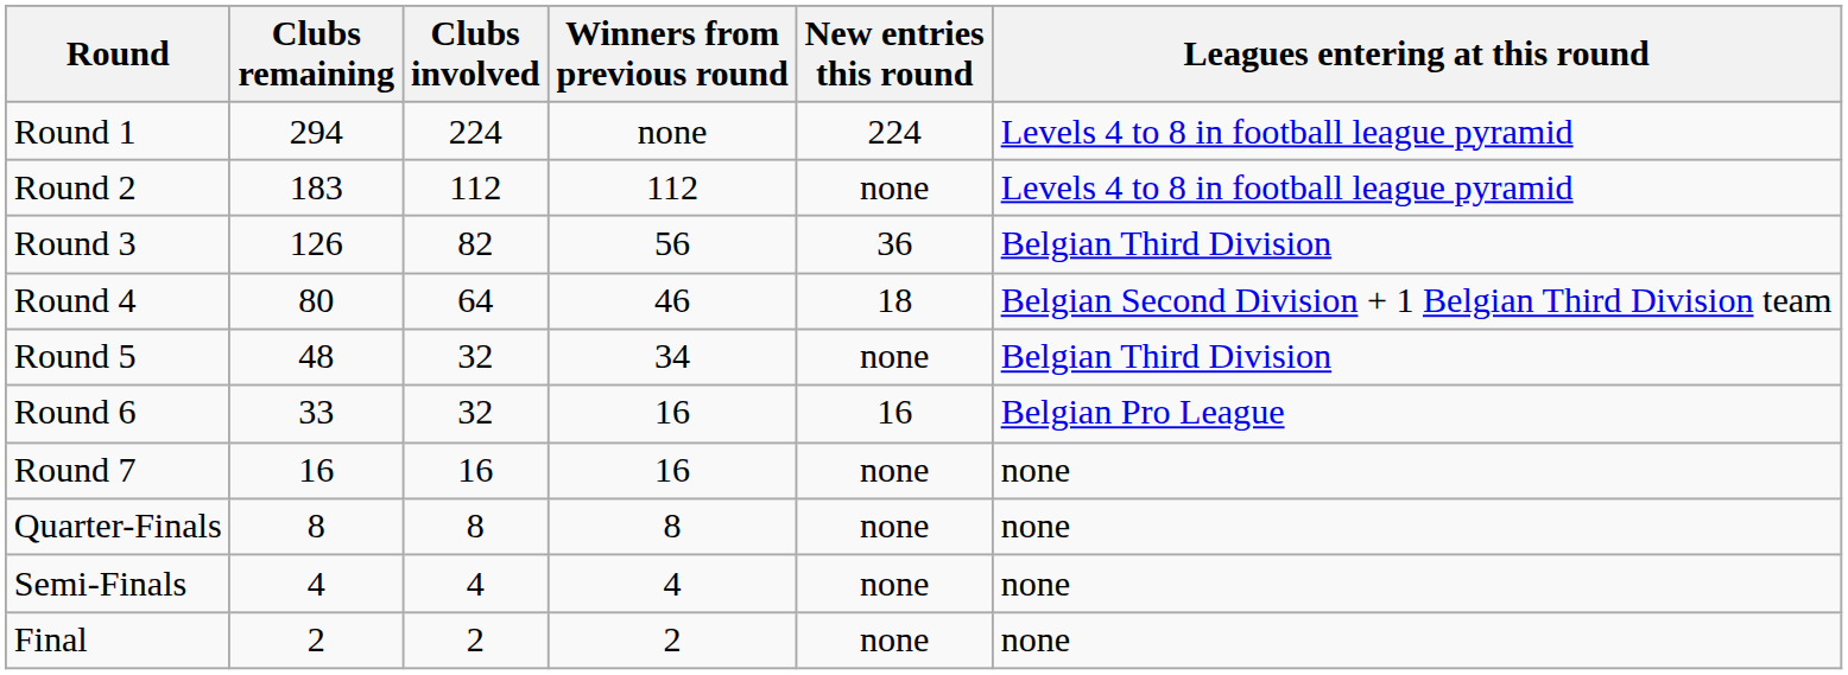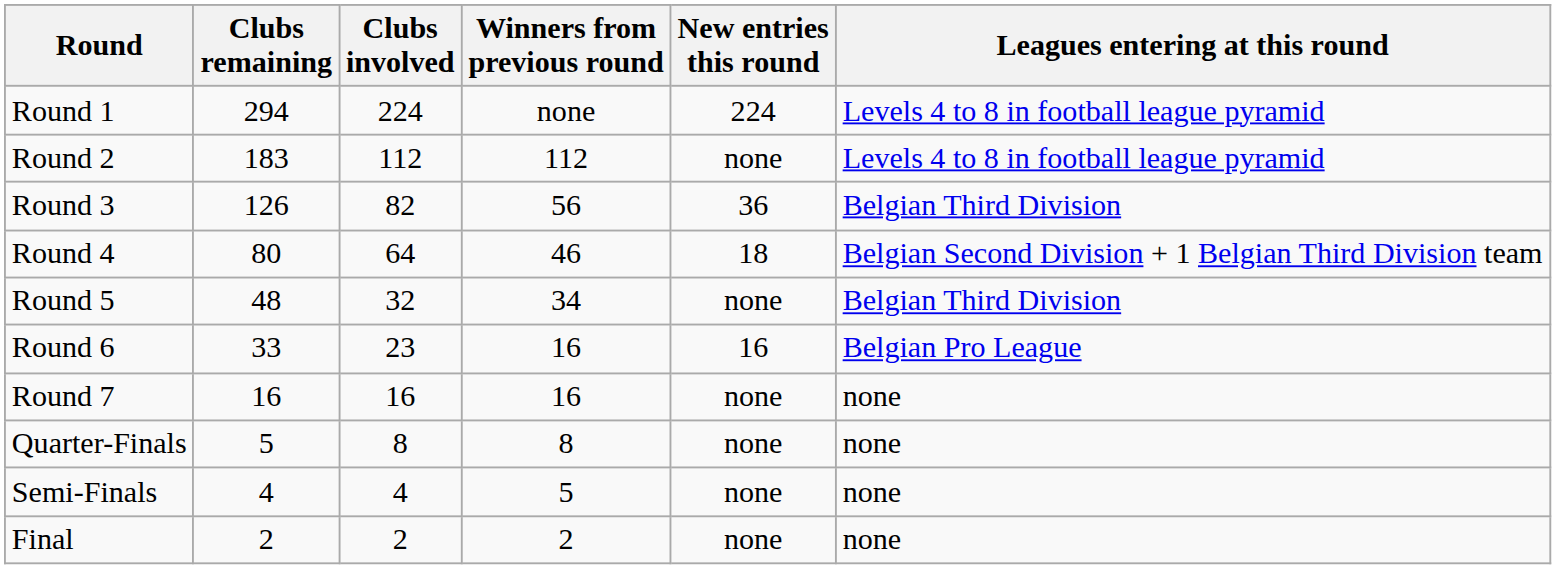Round 6 | Clubs involved: 32 -> 23
Quarter-Finals | Clubs remaining: 8 -> 5
Semi-Finals | Winners from previous round: 4 -> 5
